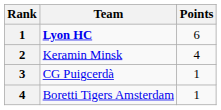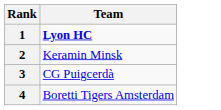- column: Points | 6 | 4 | 1 | 1
